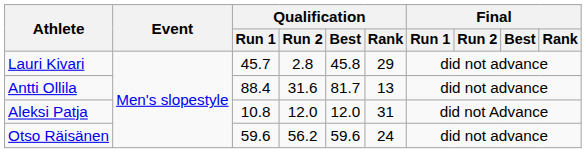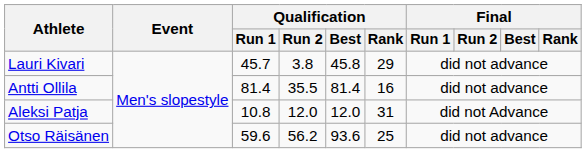Lauri Kivari | Qualification / Run 2: 2.8 -> 3.8
Antti Ollila | Qualification / Run 1: 88.4 -> 81.4
Antti Ollila | Qualification / Run 2: 31.6 -> 35.5
Antti Ollila | Qualification / Best: 81.7 -> 81.4
Antti Ollila | Qualification / Rank: 13 -> 16
Otso Räisänen | Qualification / Best: 59.6 -> 93.6
Otso Räisänen | Qualification / Rank: 24 -> 25
